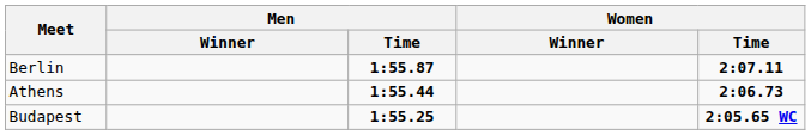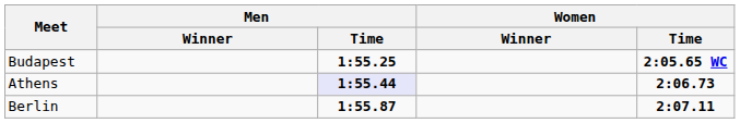rows swapped: Berlin <-> Budapest
Athens | Men / Time: no background -> lavender background
